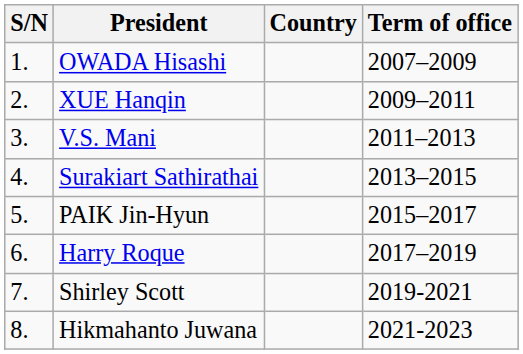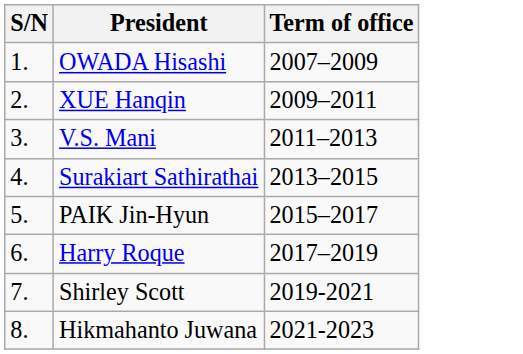- column: Country
